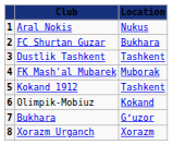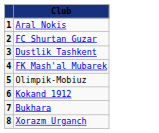- column: Location | Nukus | Bukhara | Tashkent | Muborak | Tashkent | Kokand | Gʻuzor | Xorazm
5 | Club: Kokand 1912 -> Olimpik-Mobiuz
6 | Club: Olimpik-Mobiuz -> Kokand 1912
